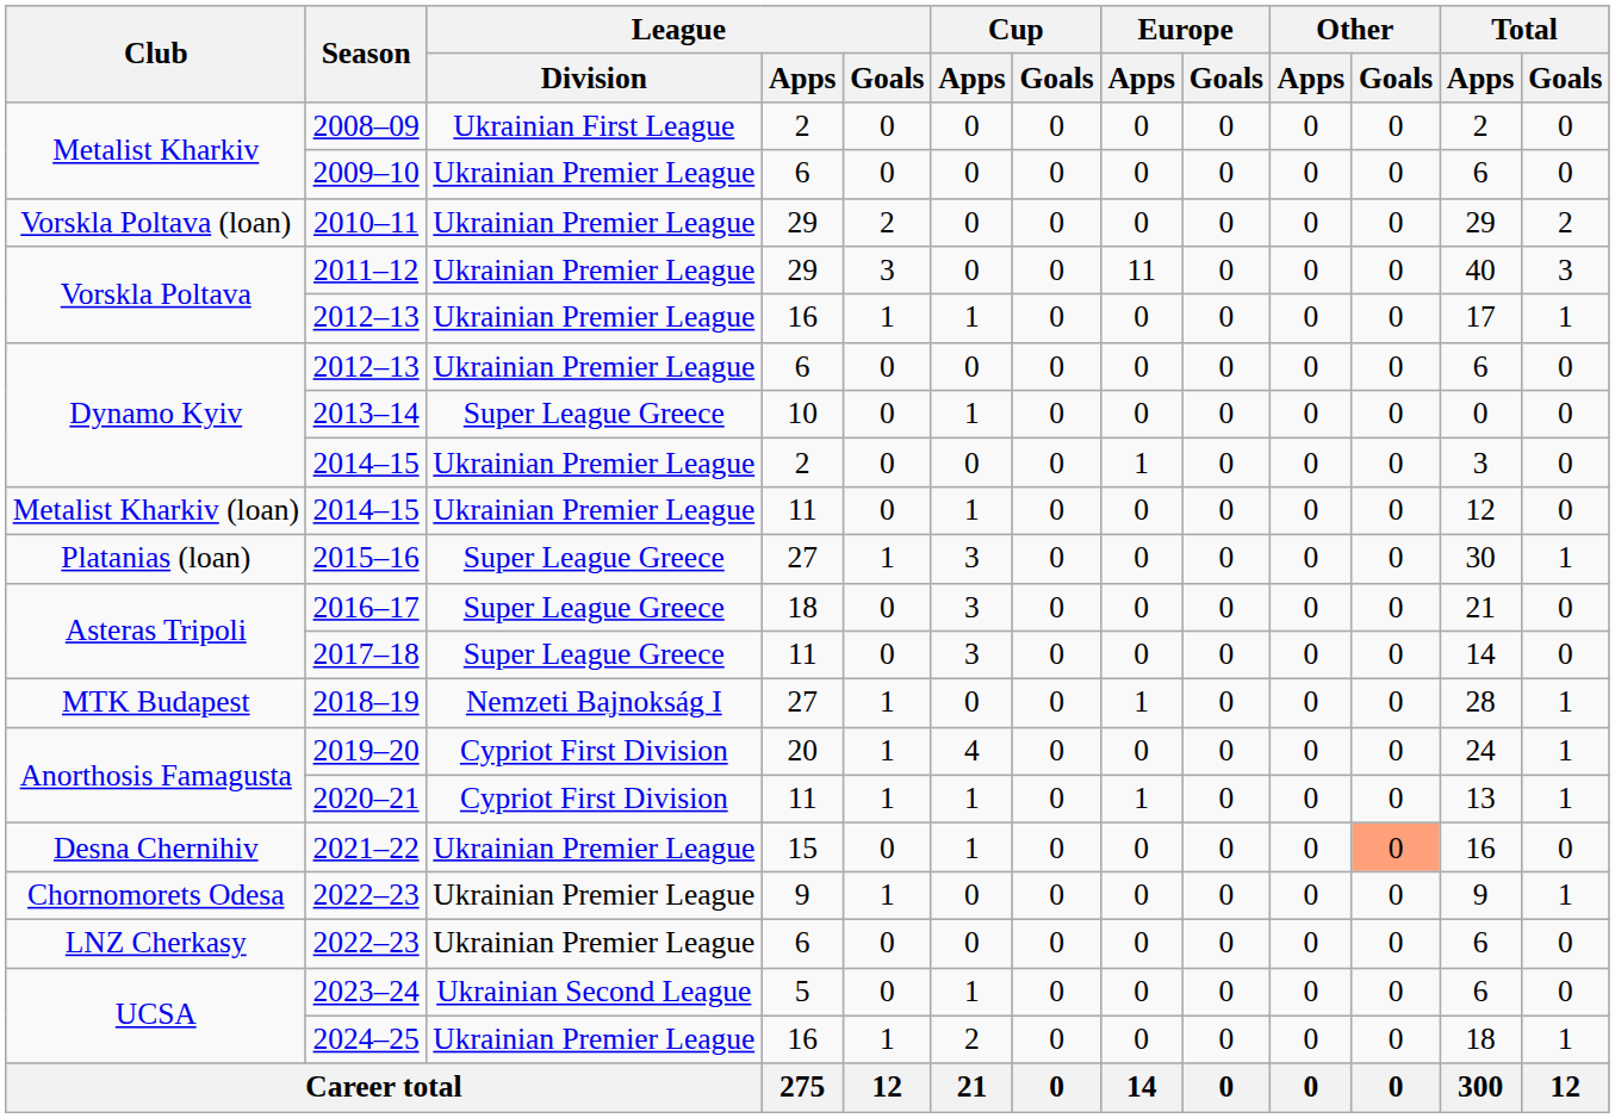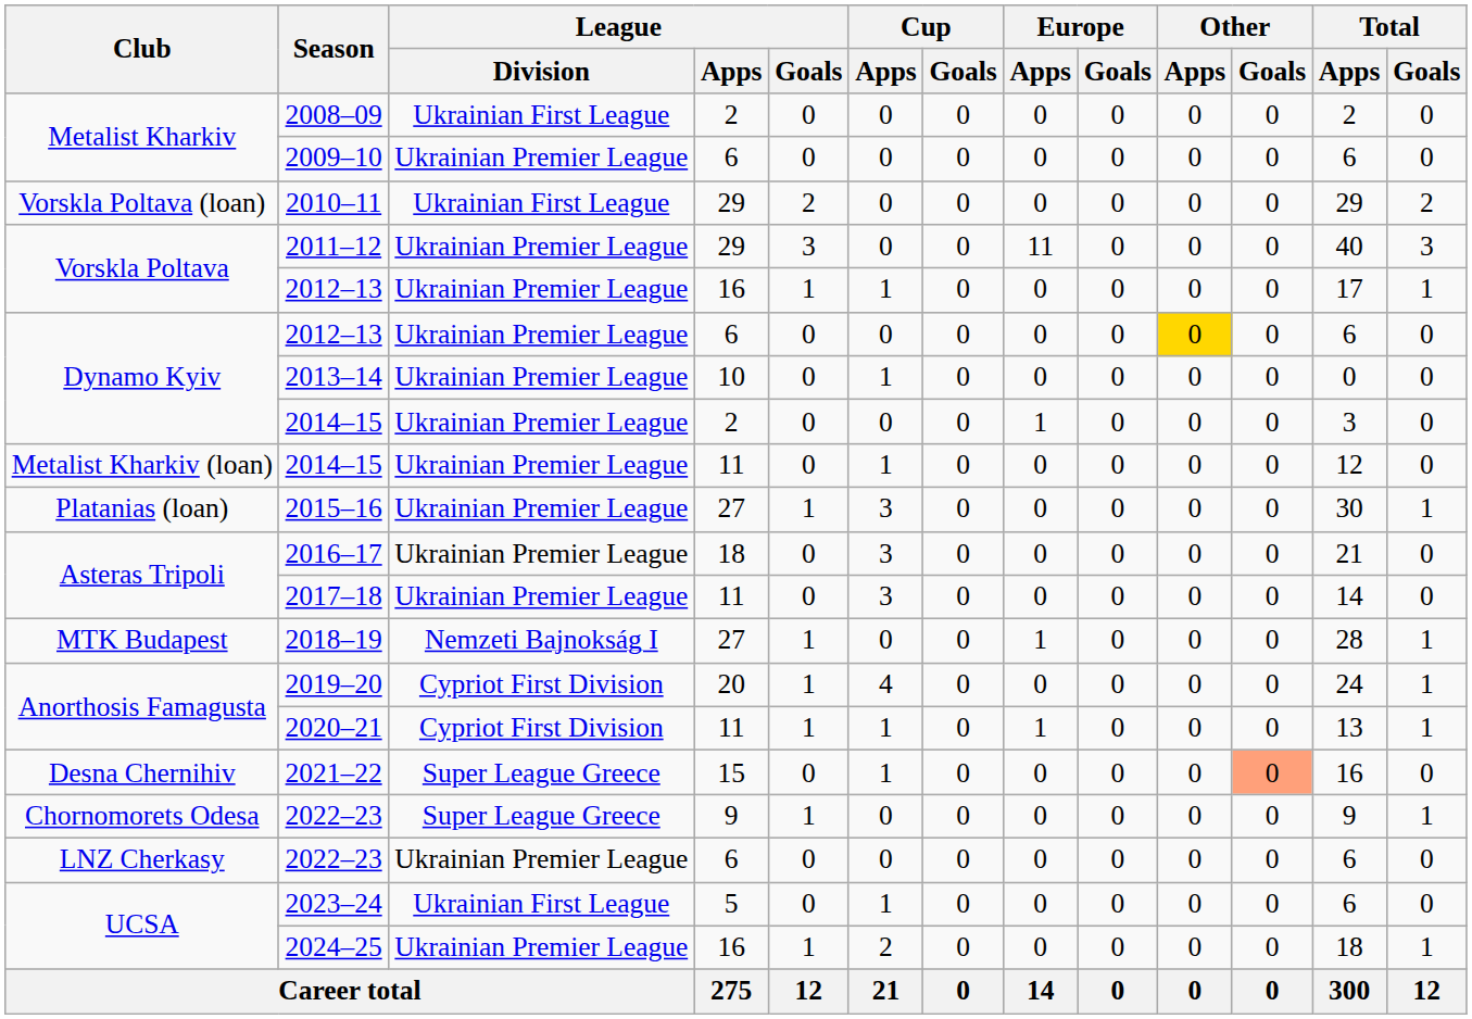2010–11 | League / Division: Ukrainian Premier League -> Ukrainian First League
Dynamo Kyiv / 2012–13 | Other / Apps: no background -> gold background
2013–14 | League / Division: Super League Greece -> Ukrainian Premier League
2015–16 | League / Division: Super League Greece -> Ukrainian Premier League
2016–17 | League / Division: Super League Greece -> Ukrainian Premier League
2017–18 | League / Division: Super League Greece -> Ukrainian Premier League
2021–22 | League / Division: Ukrainian Premier League -> Super League Greece
Chornomorets Odesa / 2022–23 | League / Division: Ukrainian Premier League -> Super League Greece
2023–24 | League / Division: Ukrainian Second League -> Ukrainian First League
